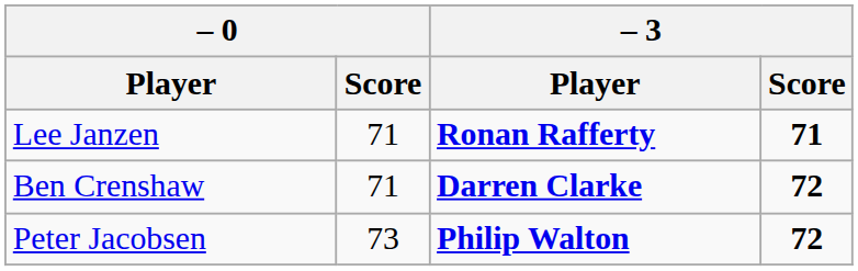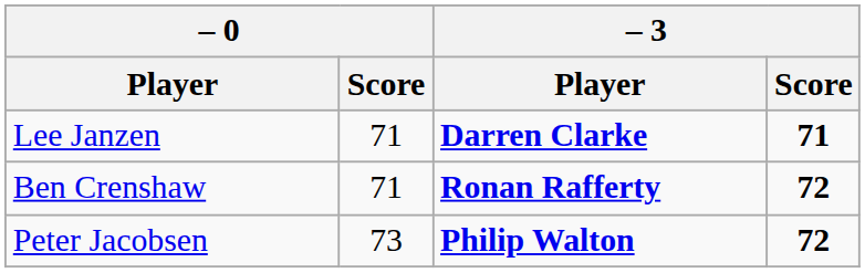Lee Janzen | – 3 / Player: Ronan Rafferty -> Darren Clarke
Ben Crenshaw | – 3 / Player: Darren Clarke -> Ronan Rafferty
